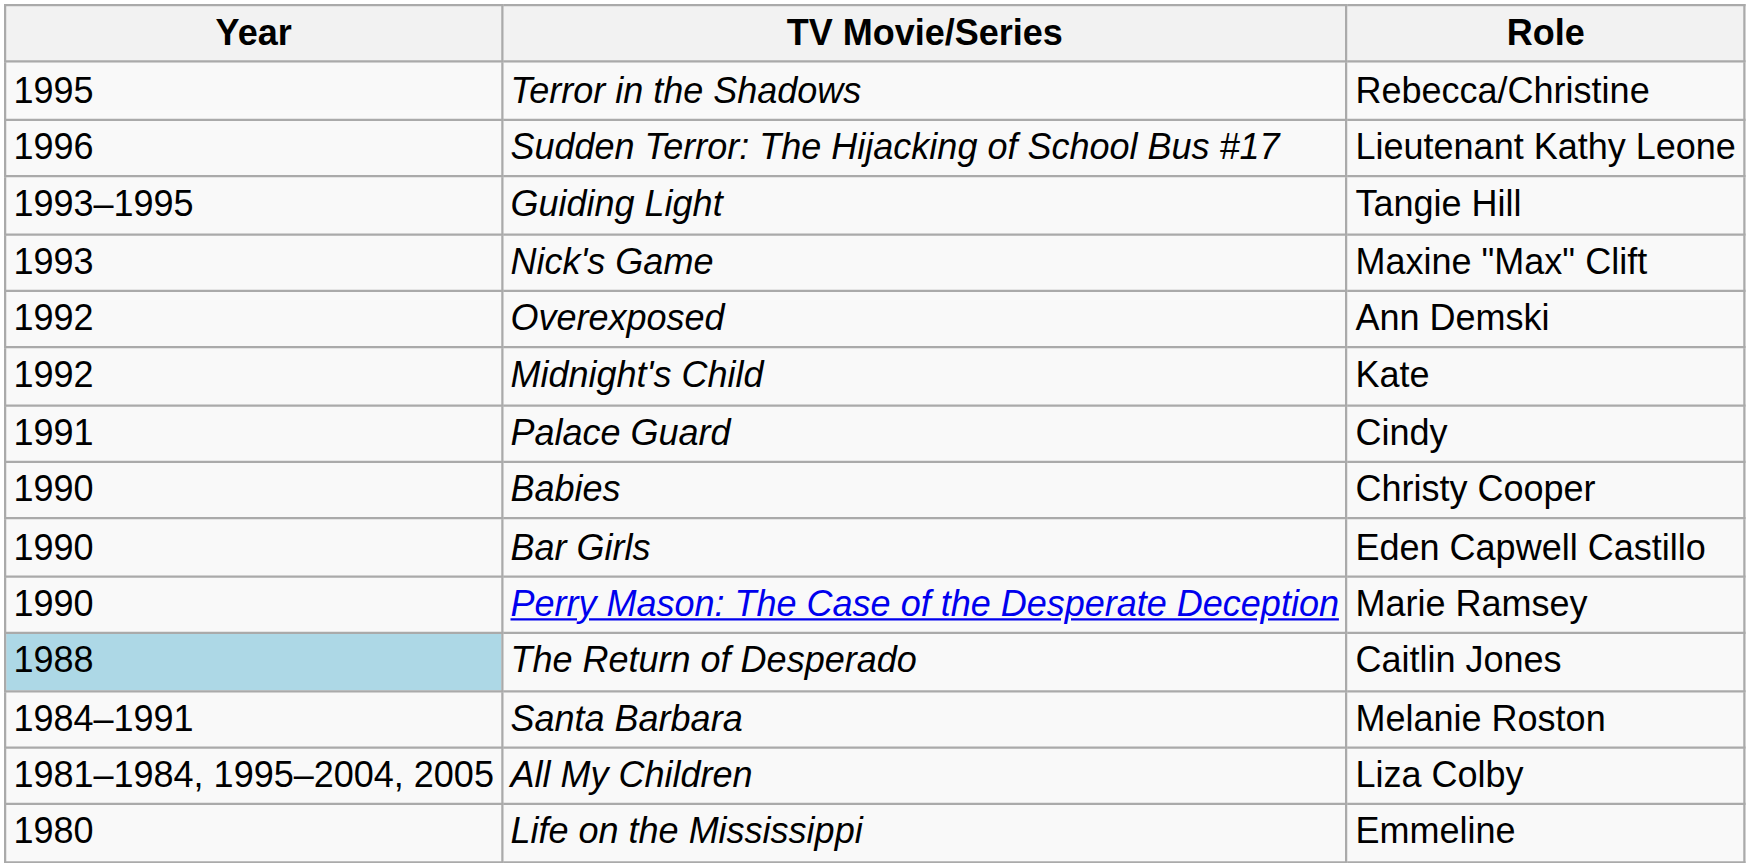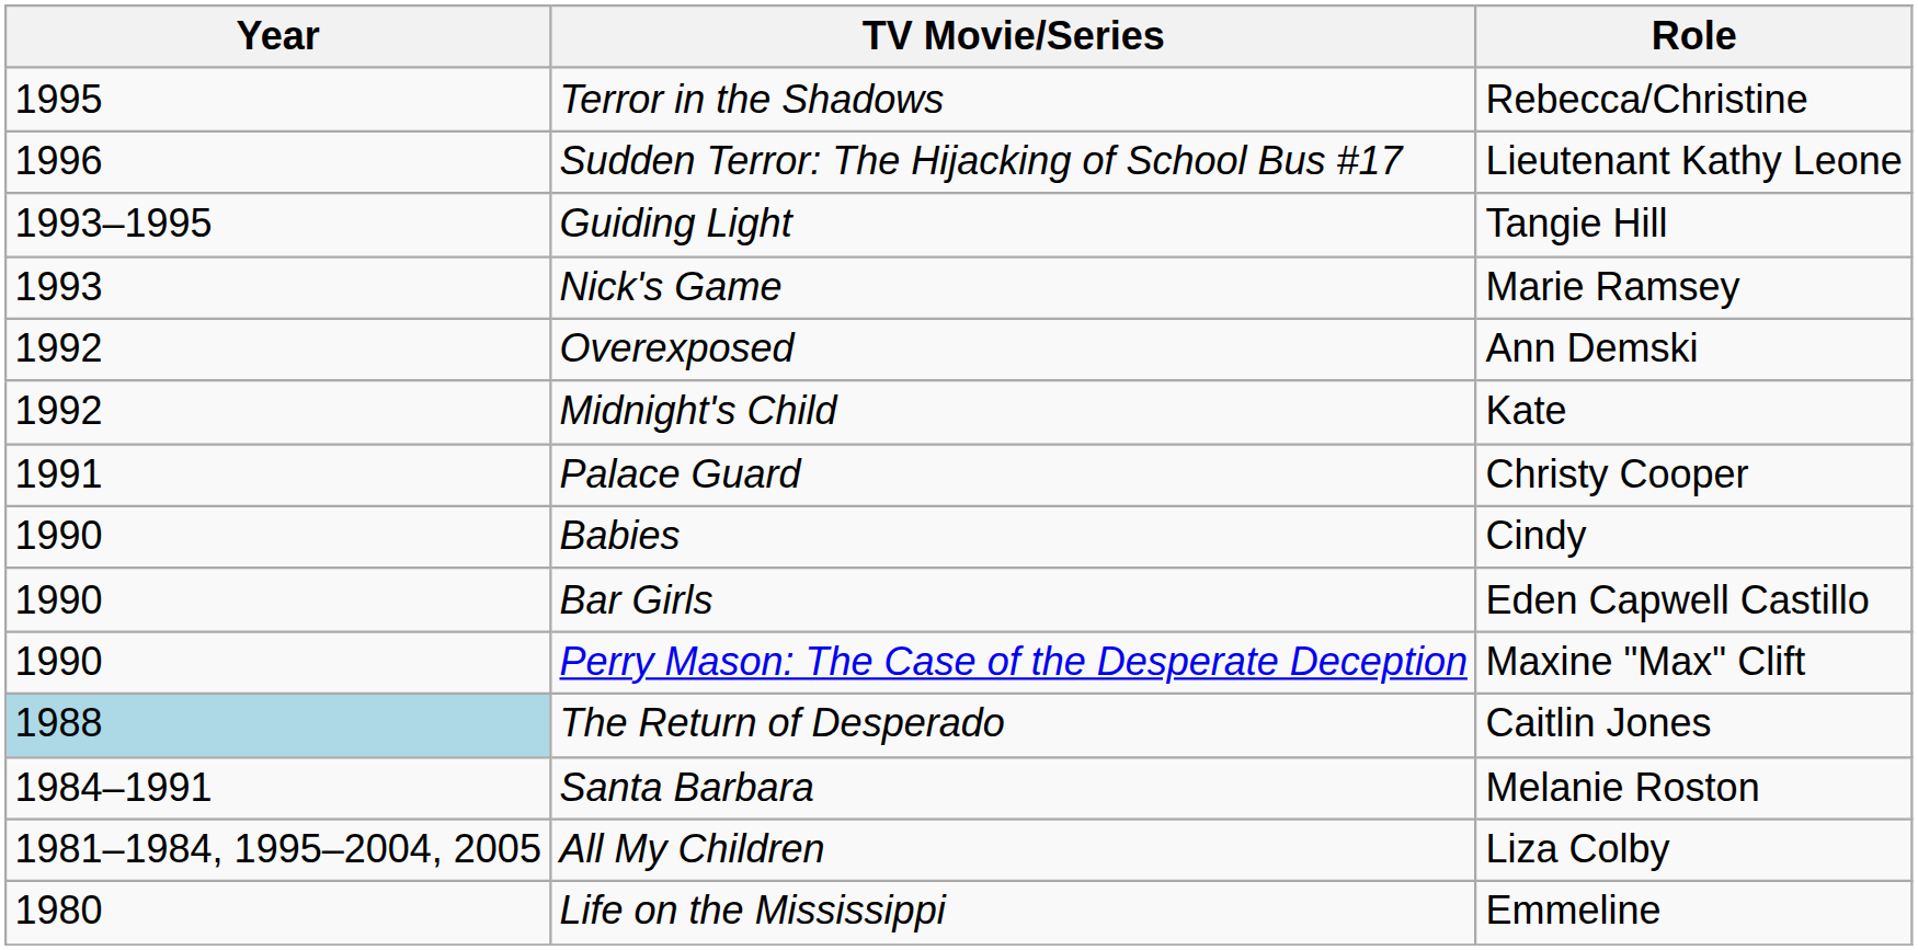Nick's Game | Role: Maxine "Max" Clift -> Marie Ramsey
Palace Guard | Role: Cindy -> Christy Cooper
Babies | Role: Christy Cooper -> Cindy
Perry Mason: The Case of the Desperate Deception | Role: Marie Ramsey -> Maxine "Max" Clift
